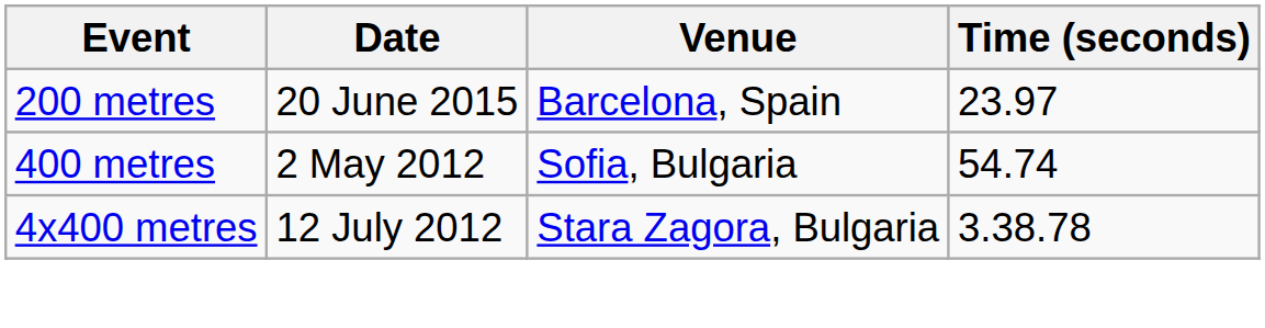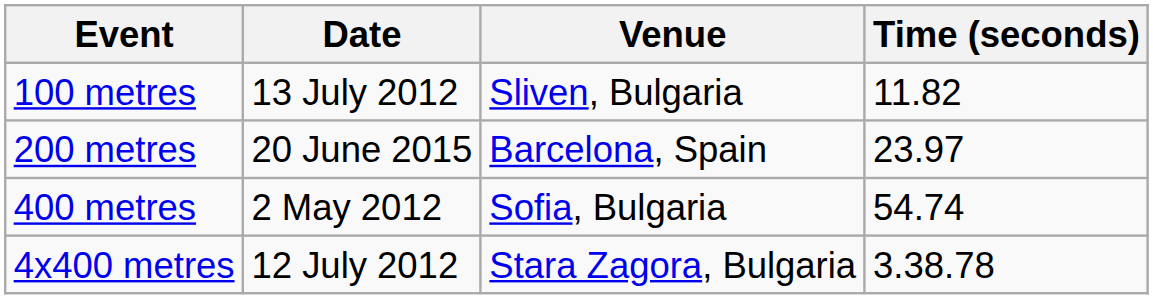+ row: 100 metres | 13 July 2012 | Sliven, Bulgaria | 11.82
